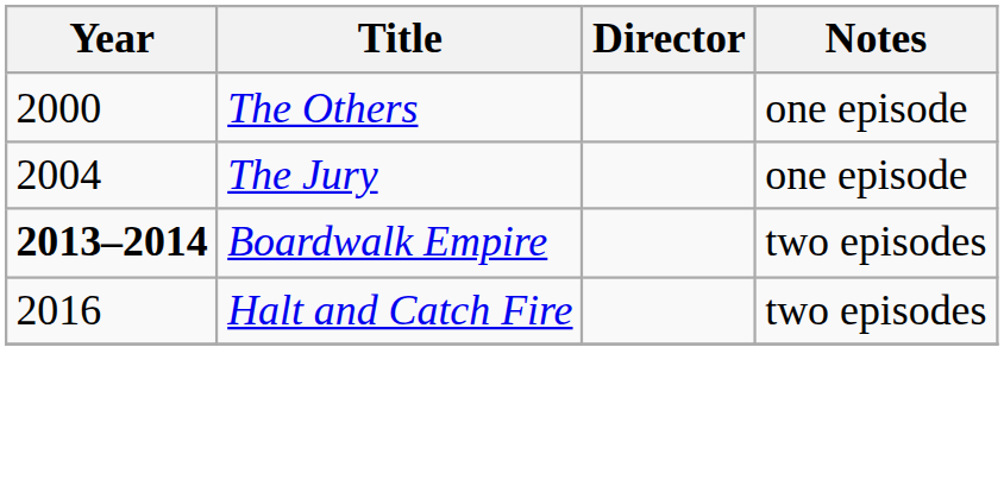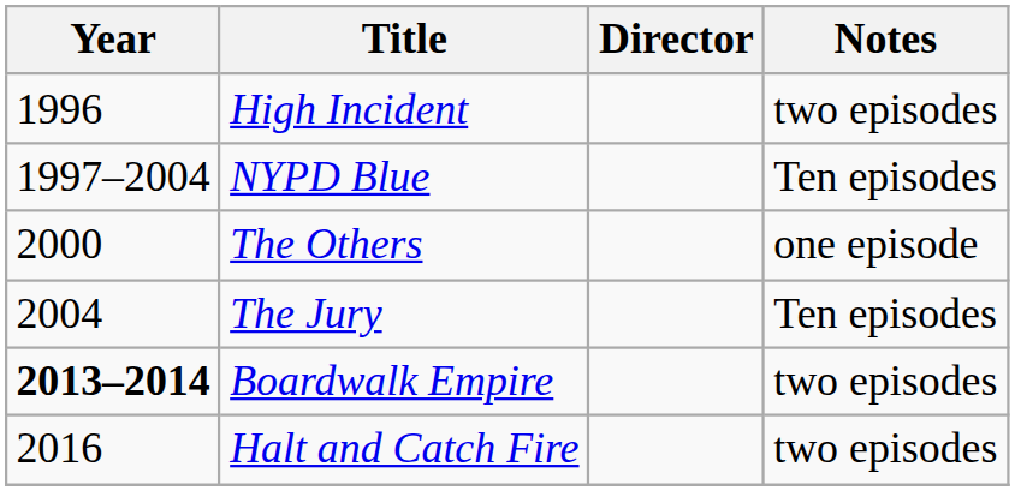+ row: 1996 | High Incident | two episodes
+ row: 1997–2004 | NYPD Blue | Ten episodes
The Jury | Notes: one episode -> Ten episodes
